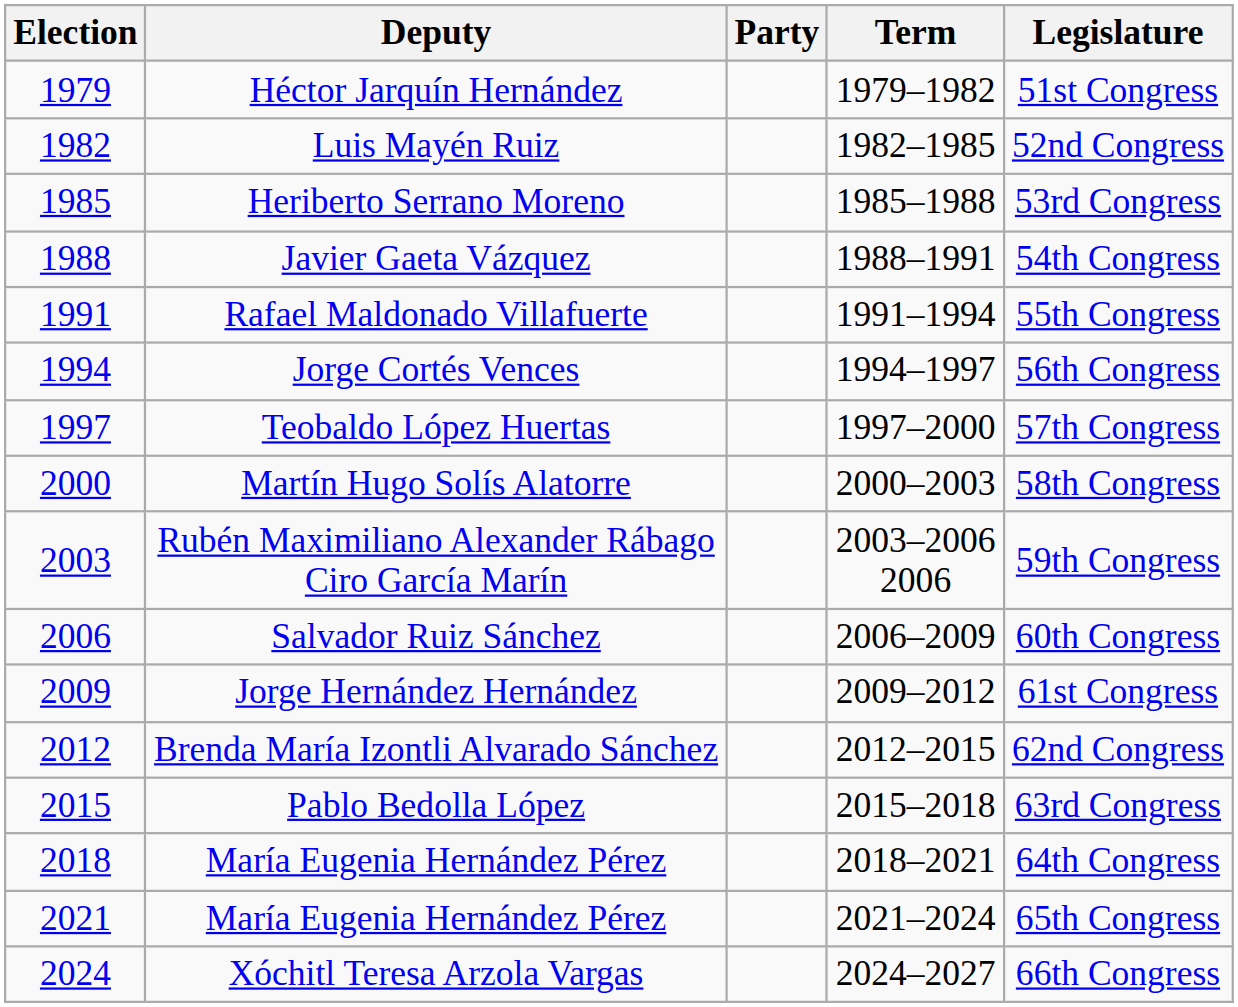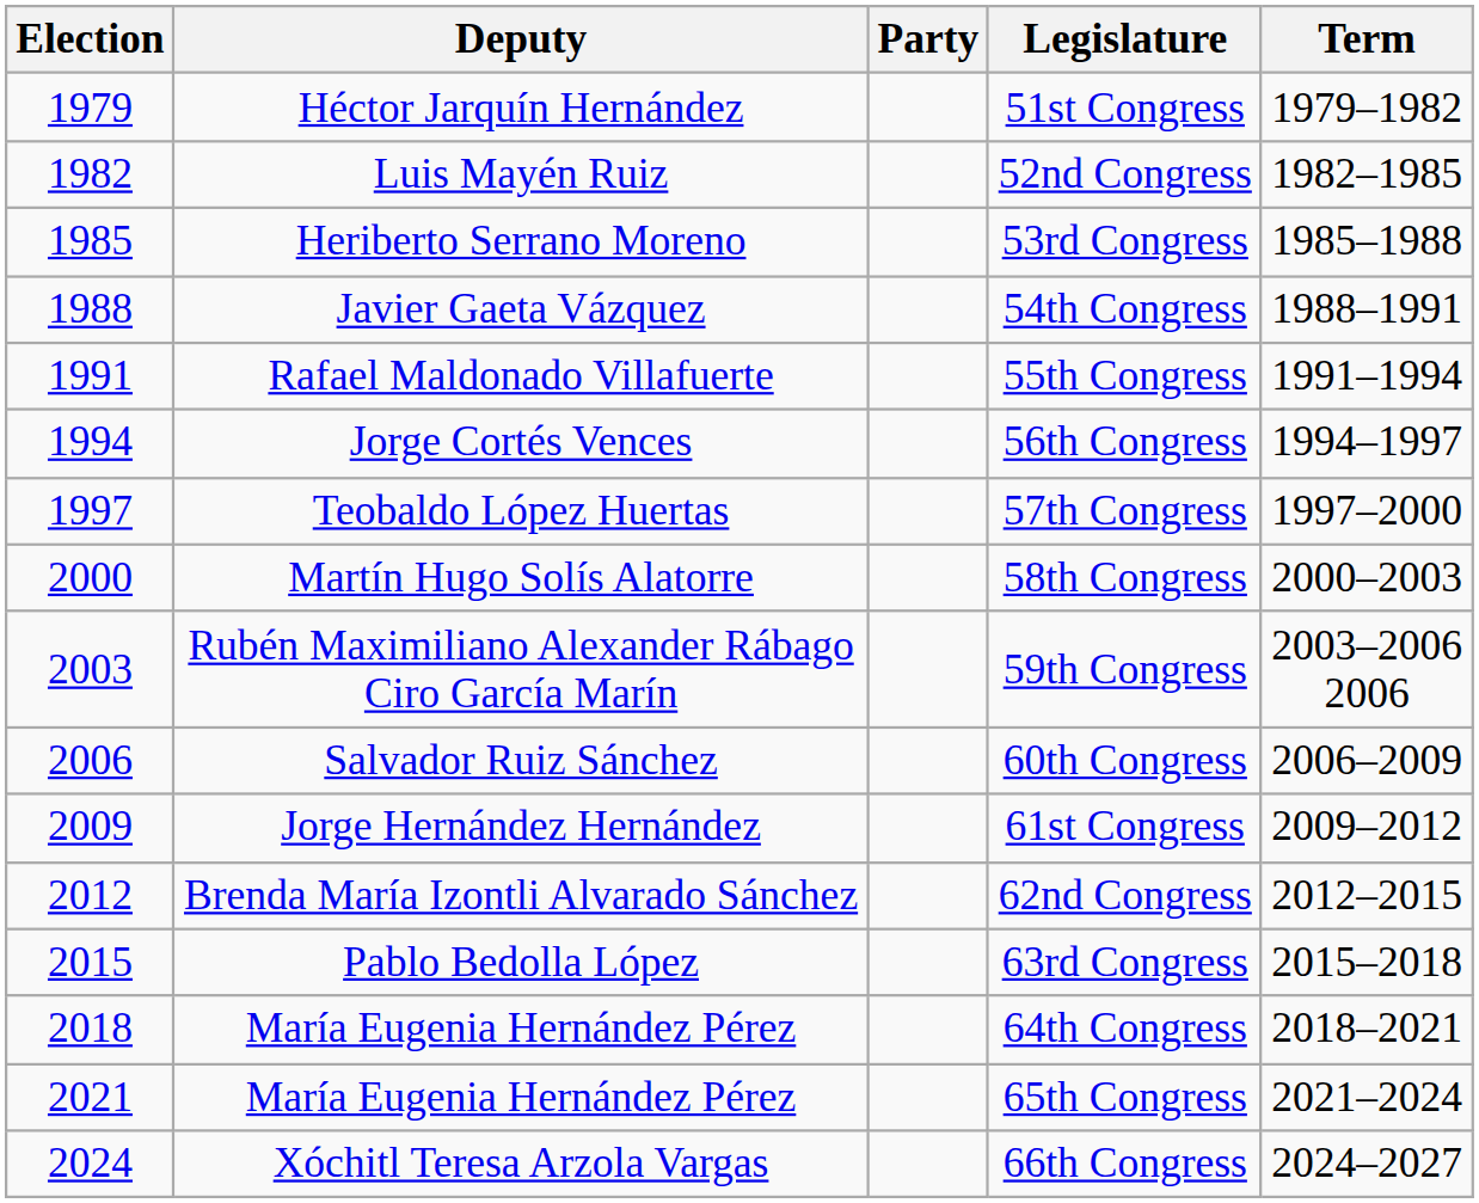columns swapped: Term <-> Legislature
